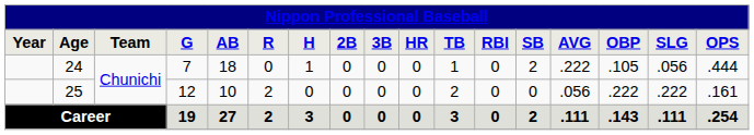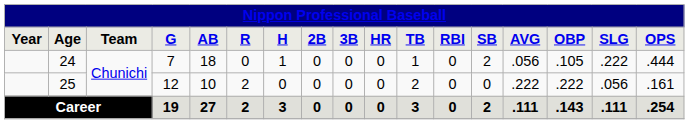24 | AVG: .222 -> .056
24 | SLG: .056 -> .222
25 | AVG: .056 -> .222
25 | SLG: .222 -> .056
